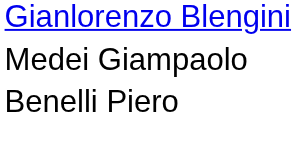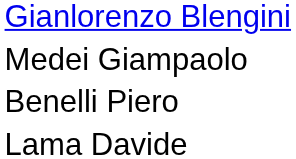+ row: Lama Davide
